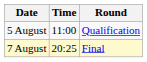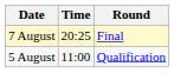rows swapped: 5 August <-> 7 August
